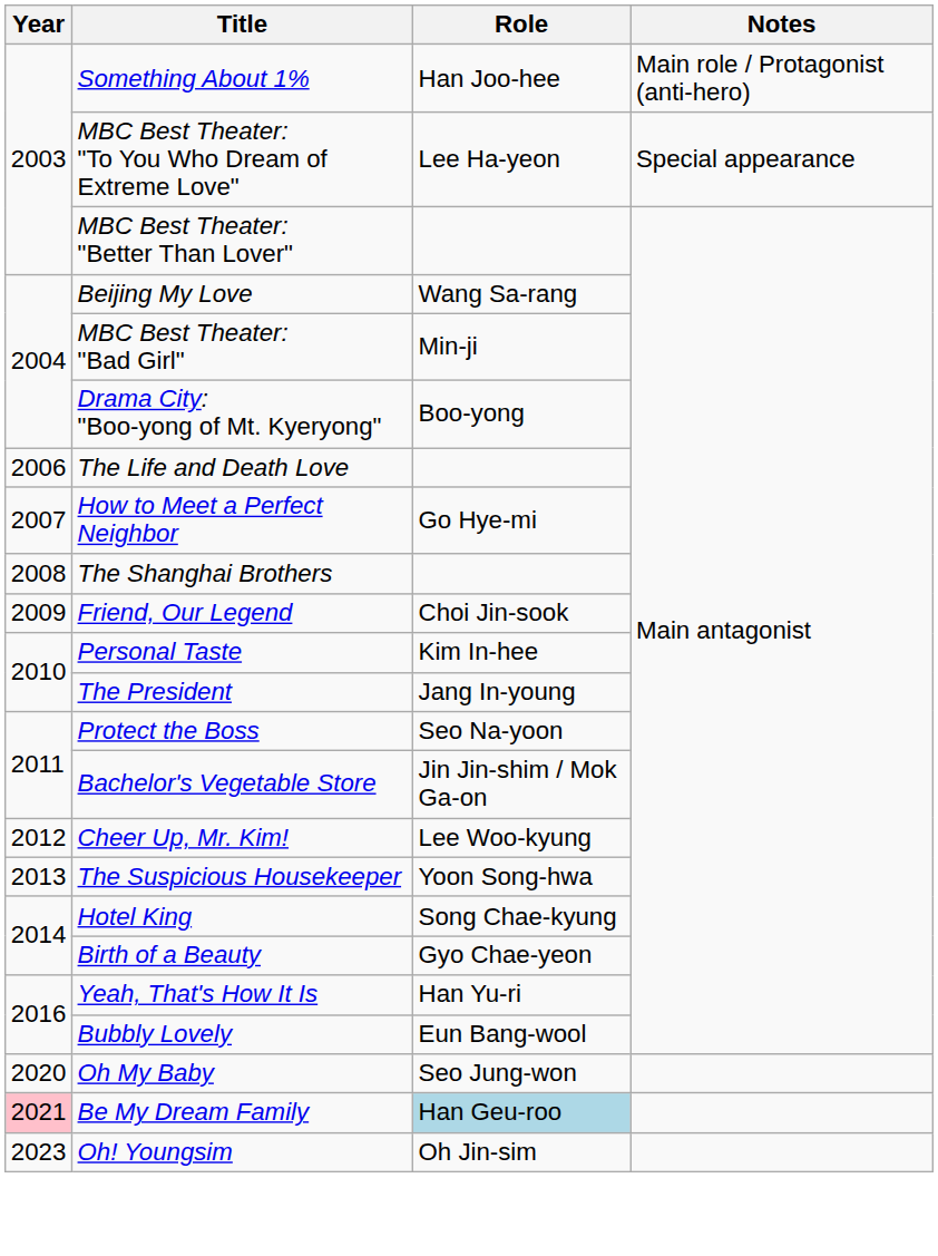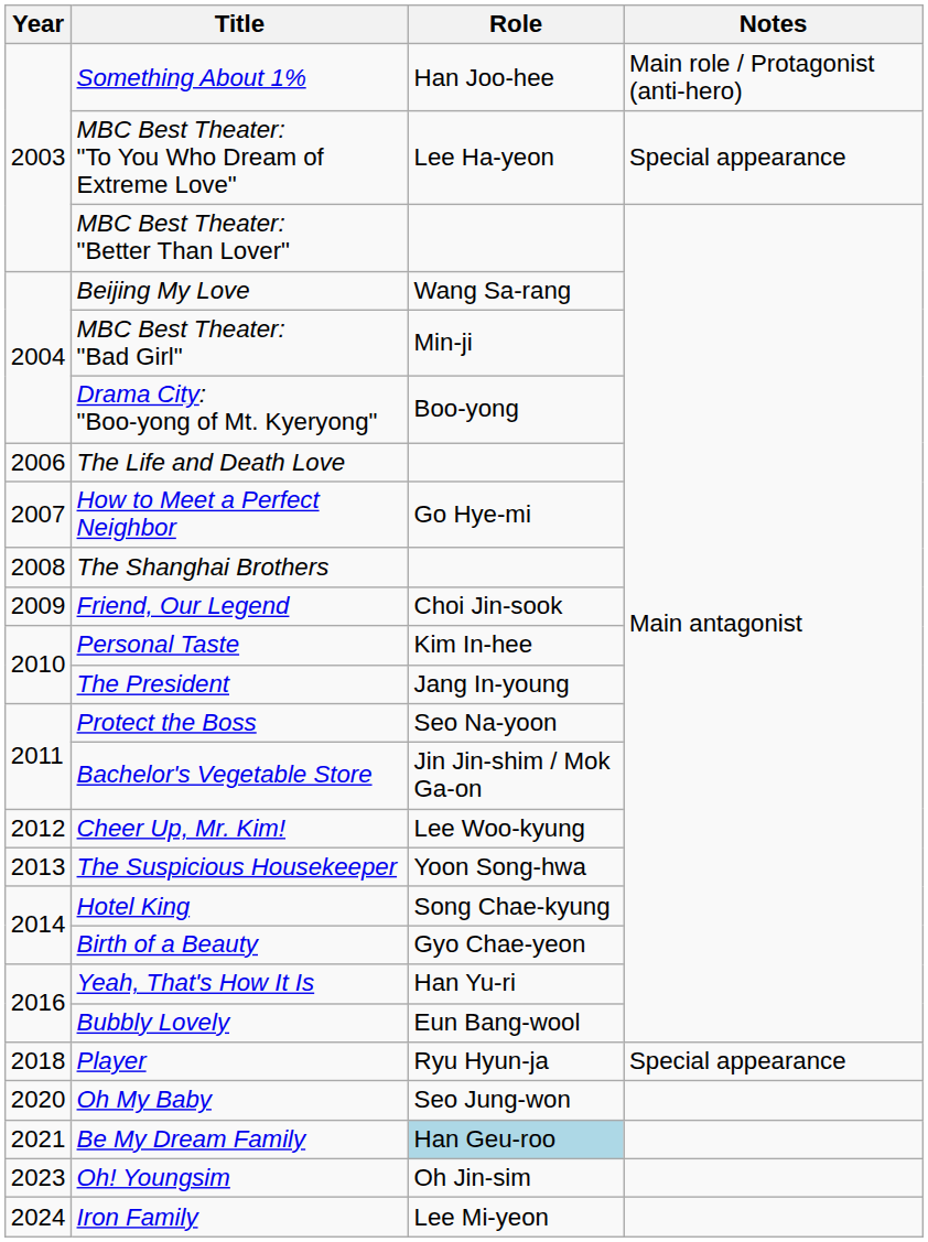+ row: 2018 | Player | Ryu Hyun-ja | Special appearance
Be My Dream Family | Year: pink background -> no background
+ row: 2024 | Iron Family | Lee Mi-yeon
